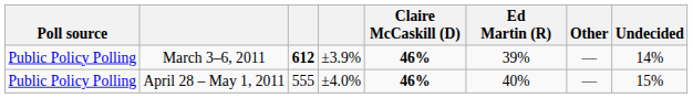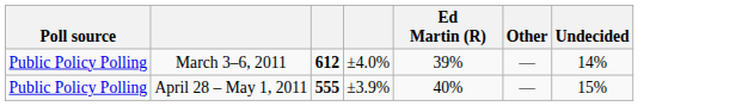- column: Claire McCaskill (D) | 46% | 46%
March 3–6, 2011 | column 4: ±3.9% -> ±4.0%
April 28 – May 1, 2011 | column 3: normal -> bold
April 28 – May 1, 2011 | column 4: ±4.0% -> ±3.9%
